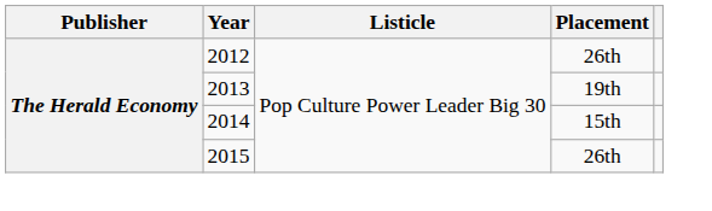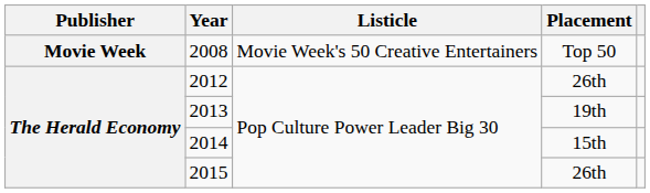+ row: Movie Week | 2008 | Movie Week's 50 Creative Entertainers | Top 50
